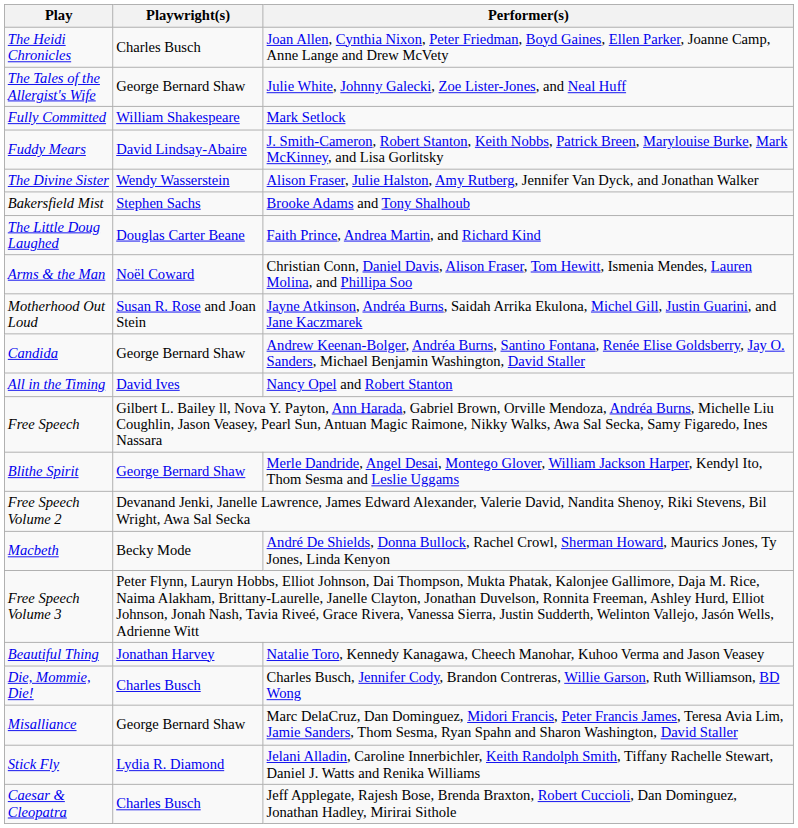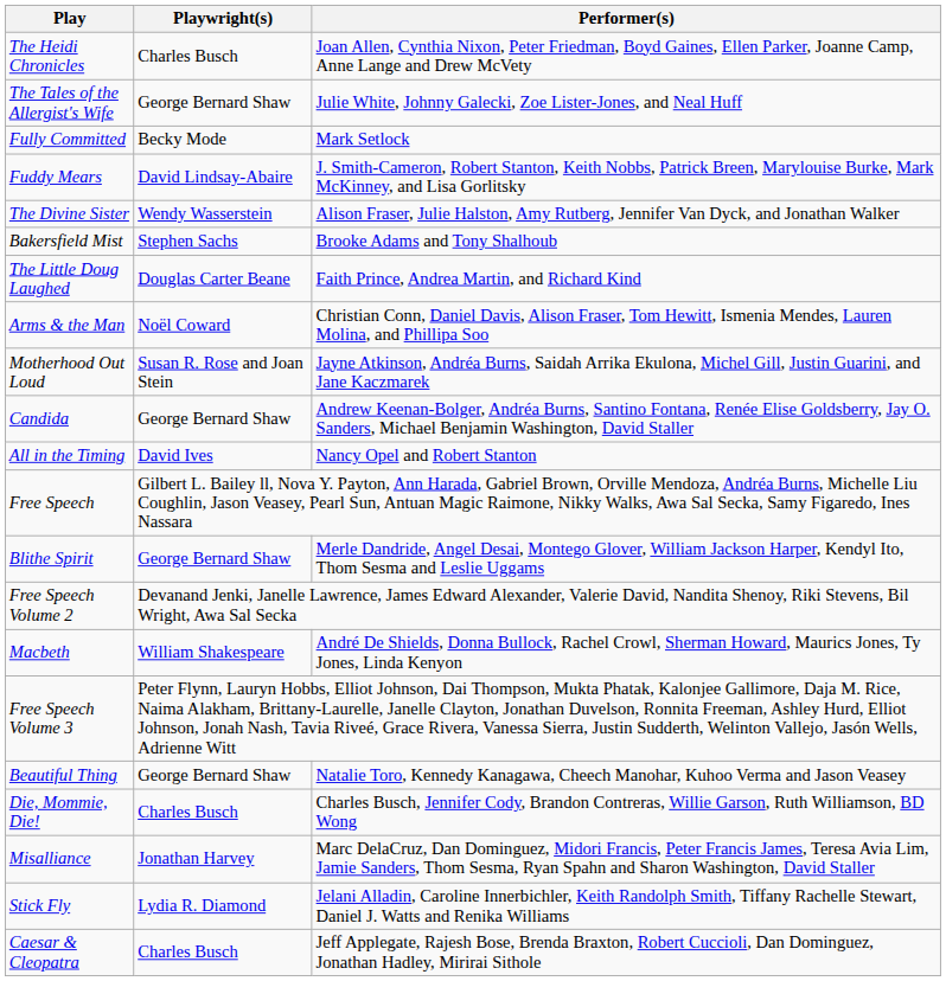Fully Committed | Playwright(s): William Shakespeare -> Becky Mode
Macbeth | Playwright(s): Becky Mode -> William Shakespeare
Beautiful Thing | Playwright(s): Jonathan Harvey -> George Bernard Shaw
Misalliance | Playwright(s): George Bernard Shaw -> Jonathan Harvey
